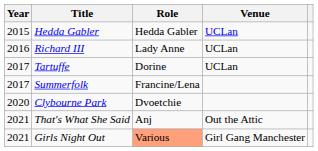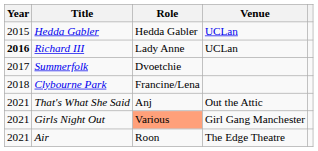Richard III | Year: normal -> bold
- row: 2017 | Tartuffe | Dorine | UCLan
Summerfolk | Role: Francine/Lena -> Dvoetchie
Clybourne Park | Year: 2020 -> 2018
Clybourne Park | Role: Dvoetchie -> Francine/Lena
+ row: 2021 | Air | Roon | The Edge Theatre
